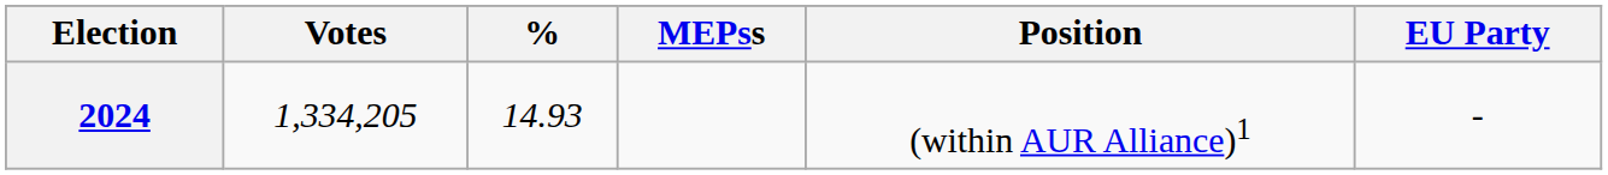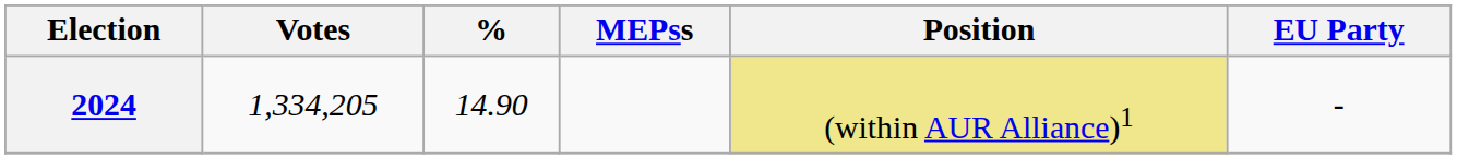2024 | %: 14.93 -> 14.90
2024 | Position: no background -> khaki background
